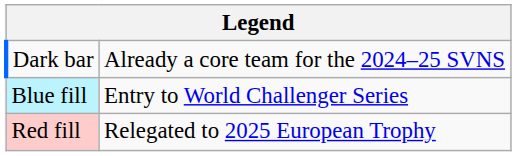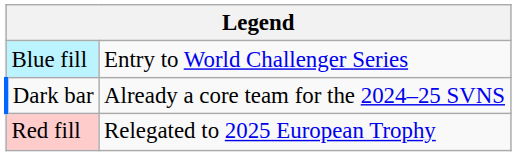rows swapped: Blue fill <-> Dark bar
